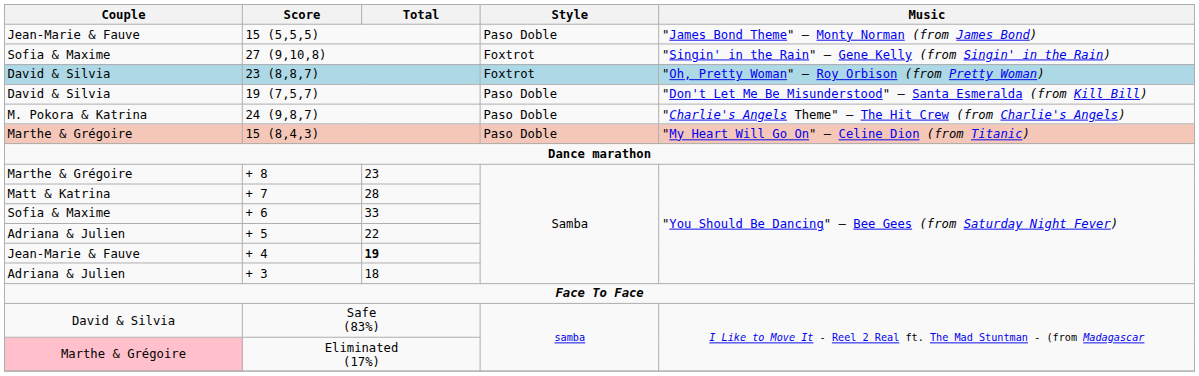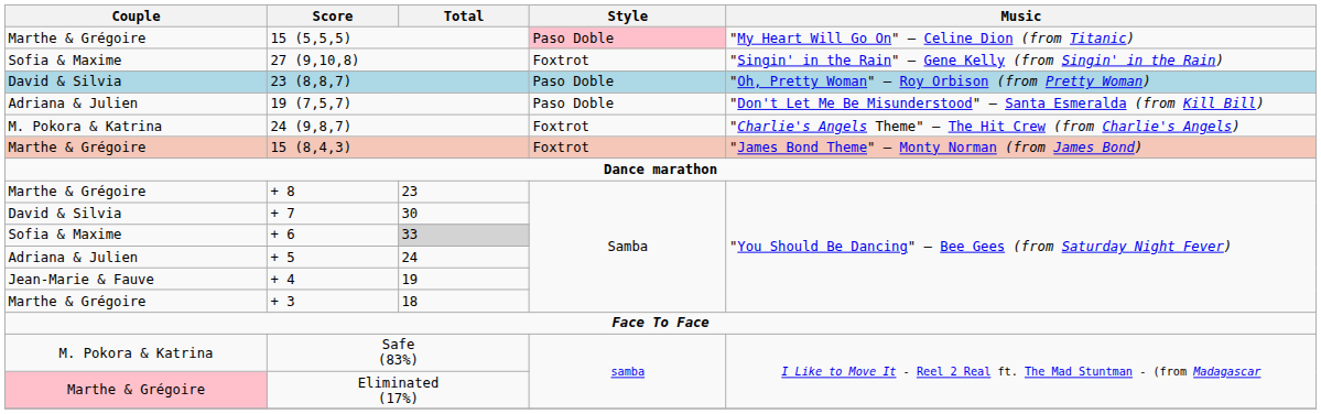15 (5,5,5) | Couple: Jean-Marie & Fauve -> Marthe & Grégoire
15 (5,5,5) | Style: no background -> pink background
15 (5,5,5) | Music: "James Bond Theme" – Monty Norman (from James Bond) -> "My Heart Will Go On" – Celine Dion (from Titanic)
23 (8,8,7) | Style: Foxtrot -> Paso Doble
19 (7,5,7) | Couple: David & Silvia -> Adriana & Julien
24 (9,8,7) | Style: Paso Doble -> Foxtrot
15 (8,4,3) | Style: Paso Doble -> Foxtrot
15 (8,4,3) | Music: "My Heart Will Go On" – Celine Dion (from Titanic) -> "James Bond Theme" – Monty Norman (from James Bond)
+ 7 | Couple: Matt & Katrina -> David & Silvia
+ 7 | Total: 28 -> 30
+ 6 | Total: no background -> lightgrey background
+ 5 | Total: 22 -> 24
+ 4 | Total: bold -> normal
+ 3 | Couple: Adriana & Julien -> Marthe & Grégoire
Safe (83%) | Couple: David & Silvia -> M. Pokora & Katrina
